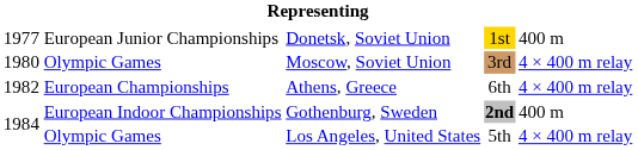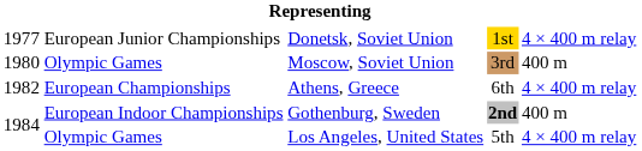Donetsk, Soviet Union | column 5: 400 m -> 4 × 400 m relay
Moscow, Soviet Union | column 5: 4 × 400 m relay -> 400 m
